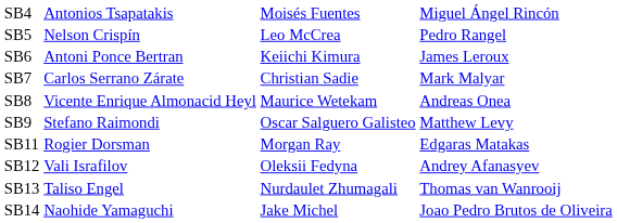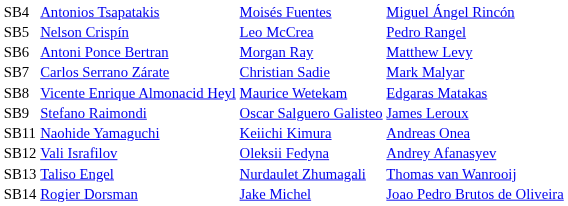SB6 | column 3: Keiichi Kimura -> Morgan Ray
SB6 | column 4: James Leroux -> Matthew Levy
SB8 | column 4: Andreas Onea -> Edgaras Matakas
SB9 | column 4: Matthew Levy -> James Leroux
SB11 | column 2: Rogier Dorsman -> Naohide Yamaguchi
SB11 | column 3: Morgan Ray -> Keiichi Kimura
SB11 | column 4: Edgaras Matakas -> Andreas Onea
SB14 | column 2: Naohide Yamaguchi -> Rogier Dorsman
